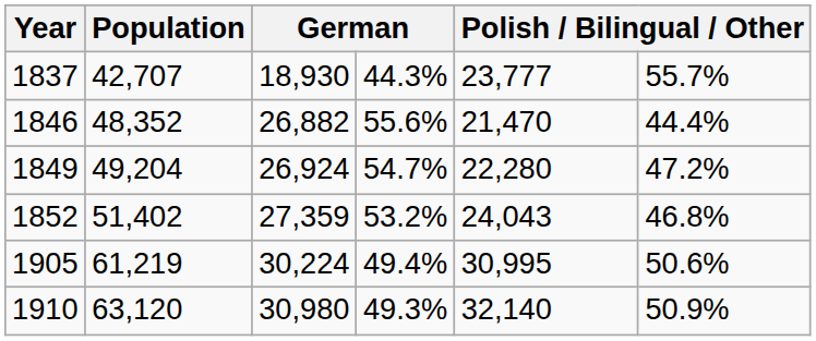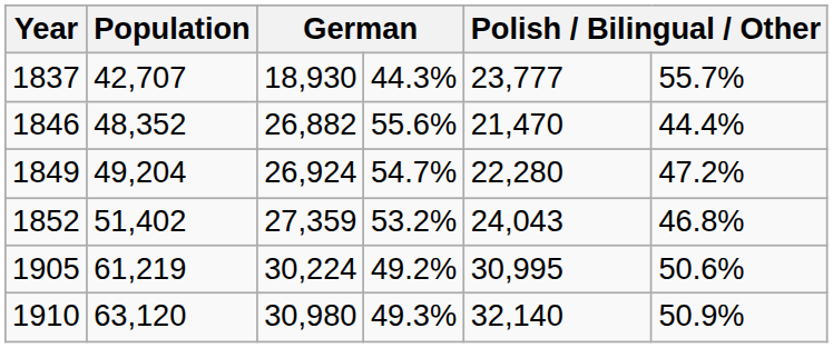1905 | column 4: 49.4% -> 49.2%
